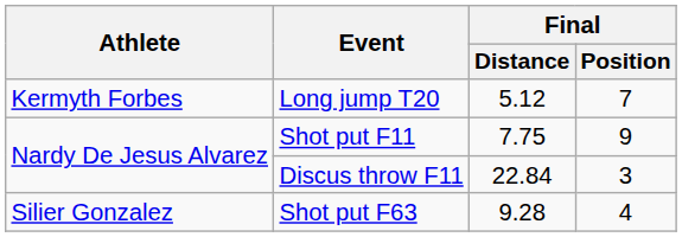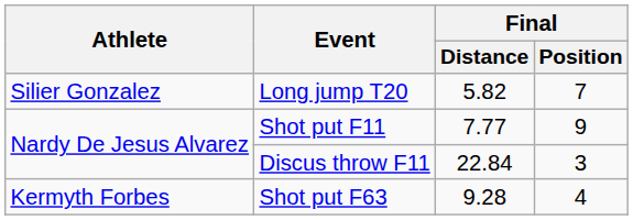Long jump T20 | Athlete: Kermyth Forbes -> Silier Gonzalez
Long jump T20 | Final / Distance: 5.12 -> 5.82
Shot put F11 | Final / Distance: 7.75 -> 7.77
Shot put F63 | Athlete: Silier Gonzalez -> Kermyth Forbes
